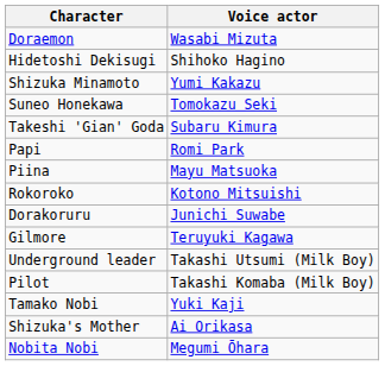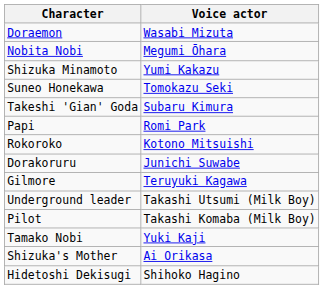rows swapped: Nobita Nobi <-> Hidetoshi Dekisugi
- row: Piina | Mayu Matsuoka
